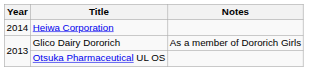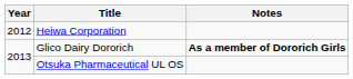Heiwa Corporation | Year: 2014 -> 2012
Glico Dairy Dororich | Notes: normal -> bold
